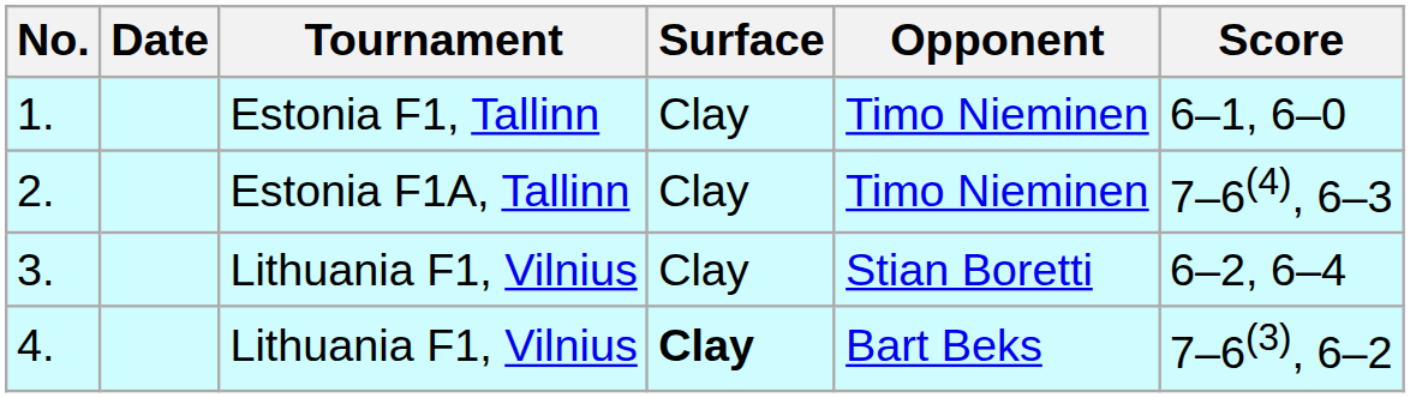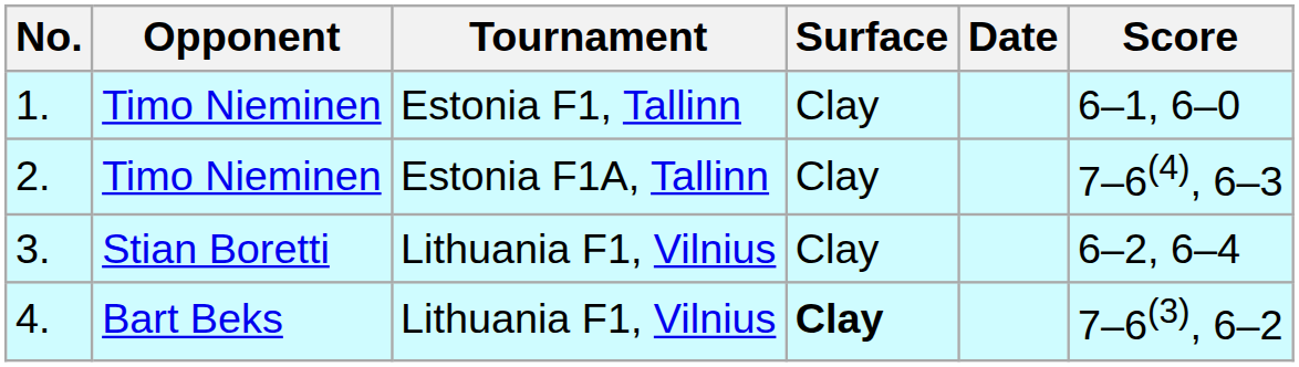columns swapped: Date <-> Opponent
